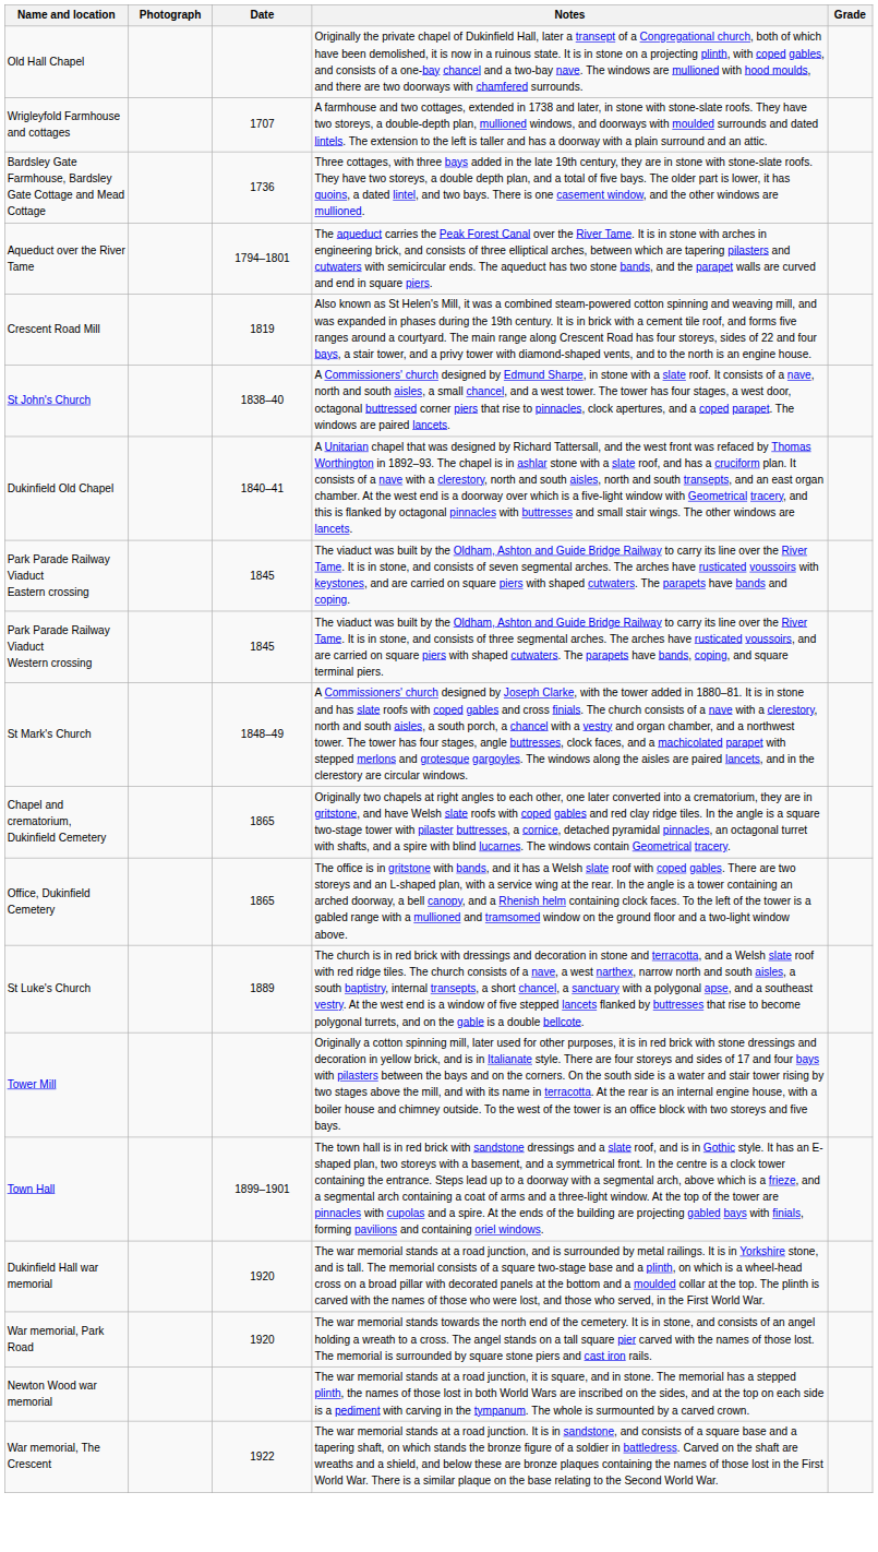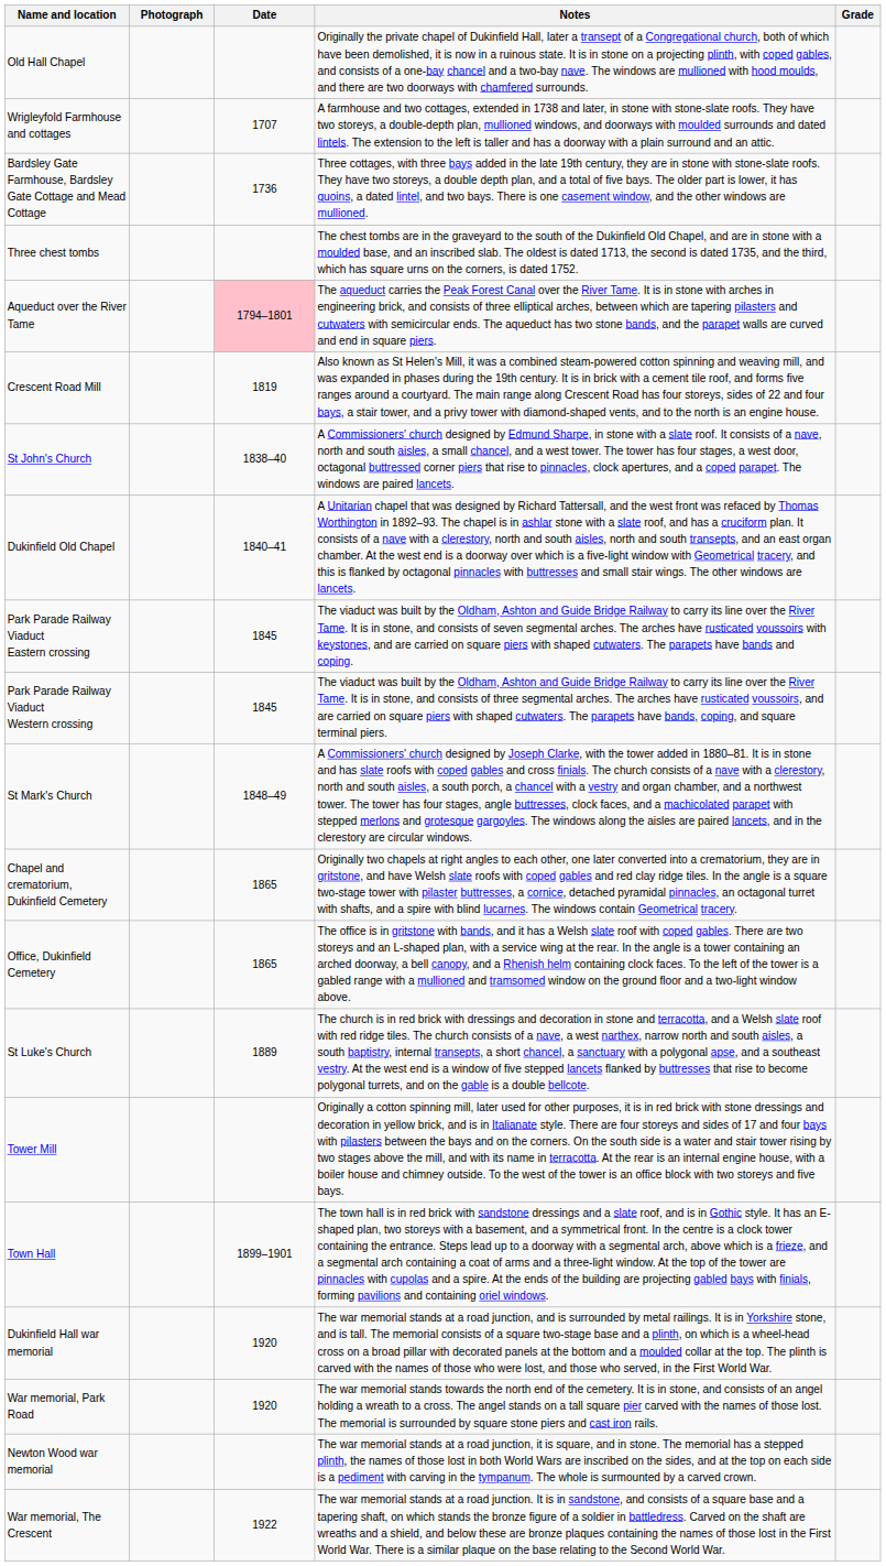+ row: Three chest tombs | The chest tombs are in the graveyard to the south of the Dukinfield Old Chapel, and are in stone with a moulded base, and an inscribed slab. The oldest is dated 1713, the second is dated 1735, and the third, which has square urns on the corners, is dated 1752.
Aqueduct over the River Tame | Date: no background -> pink background
